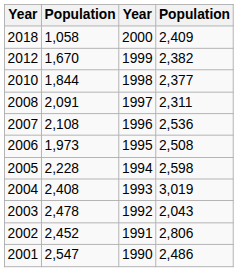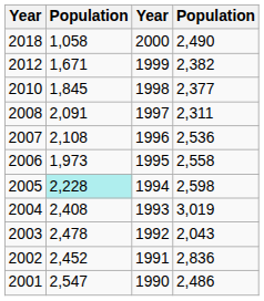2018 | column 4: 2,409 -> 2,490
2012 | column 2: 1,670 -> 1,671
2010 | column 2: 1,844 -> 1,845
2006 | column 4: 2,508 -> 2,558
2005 | column 2: no background -> paleturquoise background
2002 | column 4: 2,806 -> 2,836
